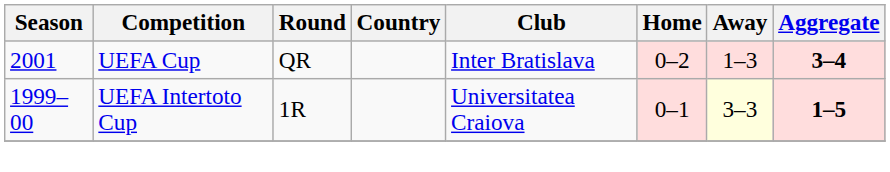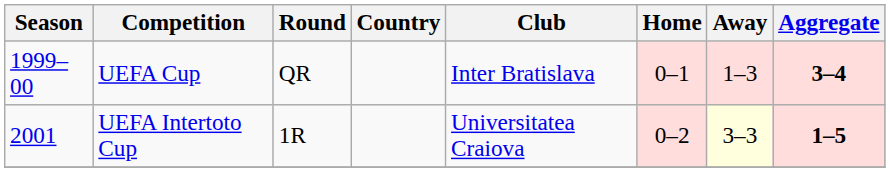UEFA Cup | Season: 2001 -> 1999–00
UEFA Cup | Home: 0–2 -> 0–1
UEFA Intertoto Cup | Season: 1999–00 -> 2001
UEFA Intertoto Cup | Home: 0–1 -> 0–2
